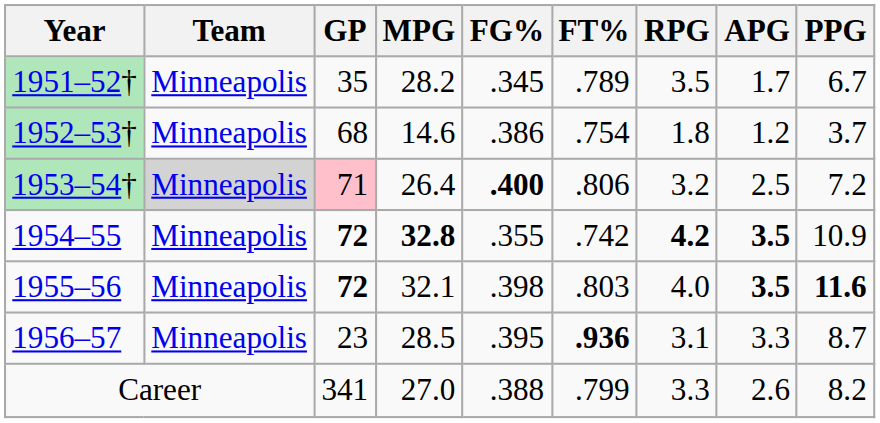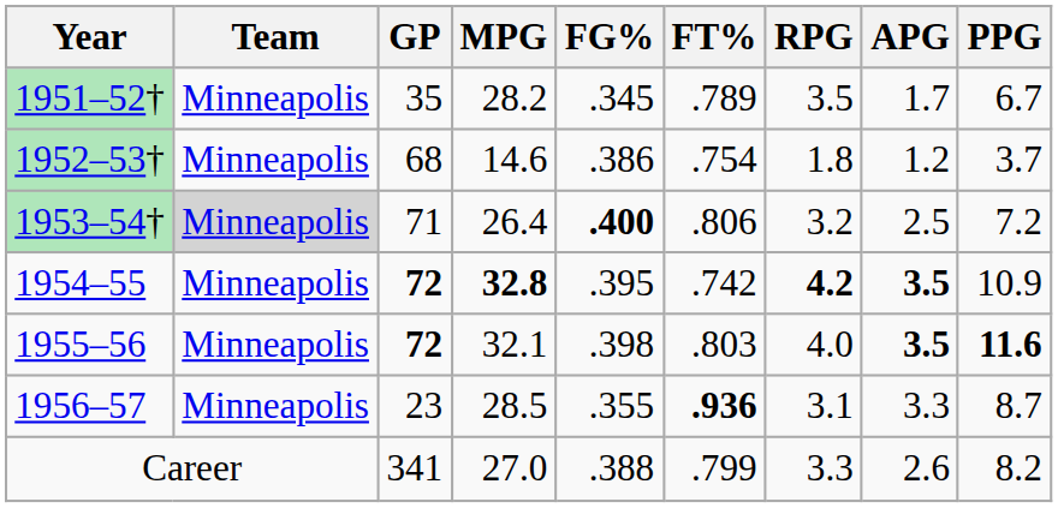1953–54† | GP: pink background -> no background
1954–55 | FG%: .355 -> .395
1956–57 | FG%: .395 -> .355
